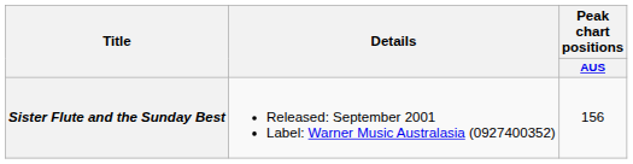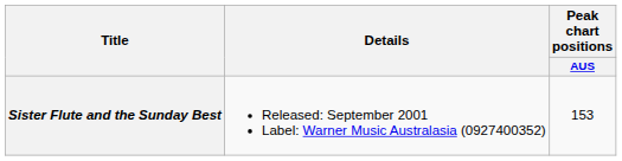Sister Flute and the Sunday Best | Peak chart positions / AUS: 156 -> 153
